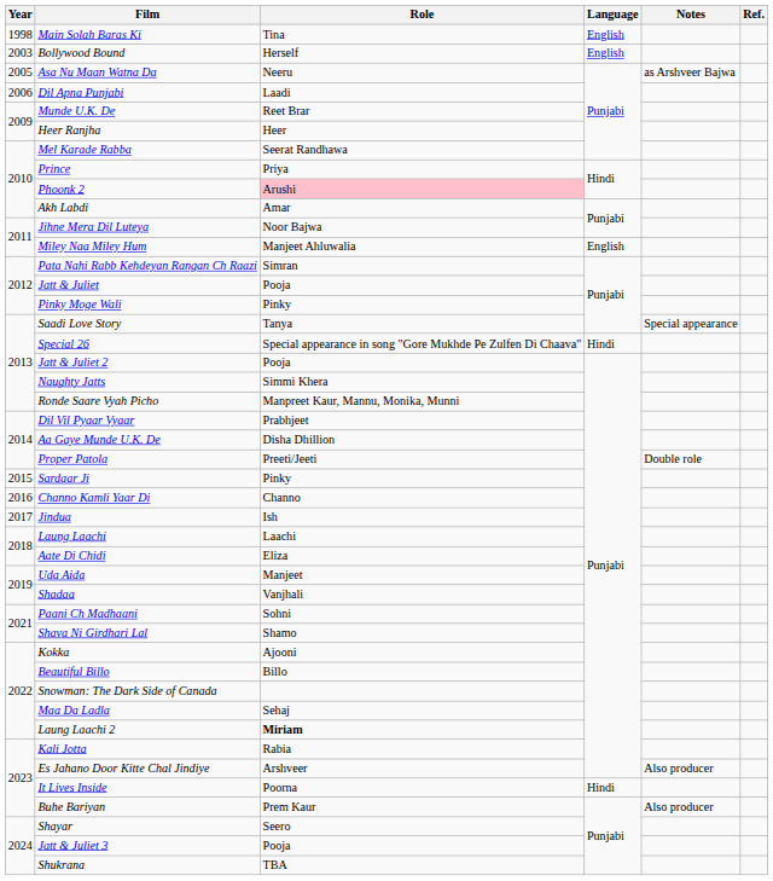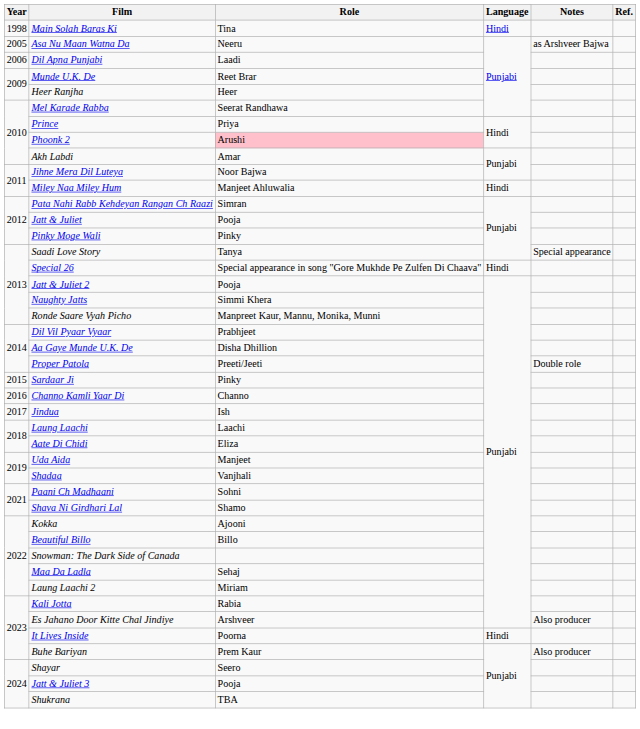Main Solah Baras Ki | Language: English -> Hindi
- row: 2003 | Bollywood Bound | Herself | English
Miley Naa Miley Hum | Language: English -> Hindi
Laung Laachi 2 | Role: bold -> normal
